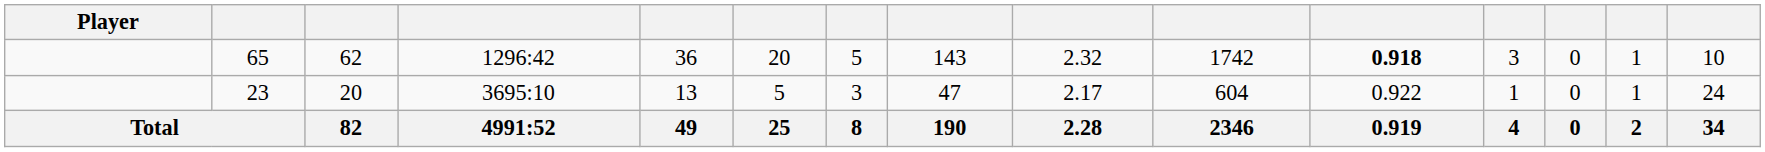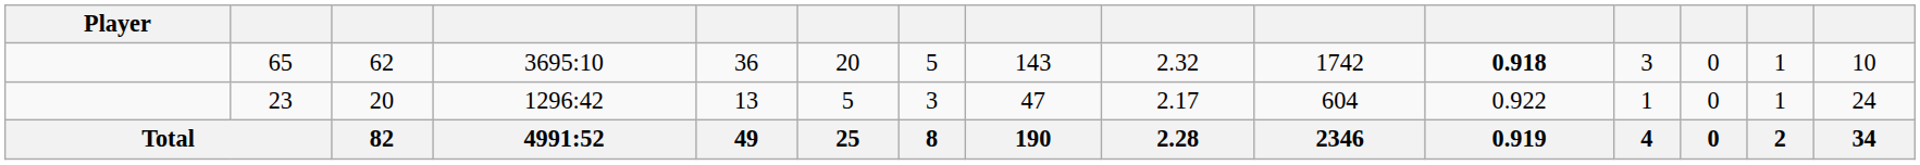65 | column 4: 1296:42 -> 3695:10
23 | column 4: 3695:10 -> 1296:42
